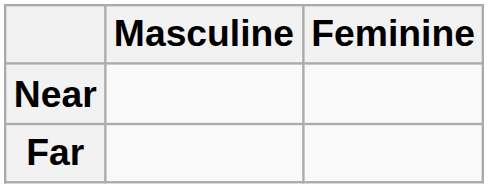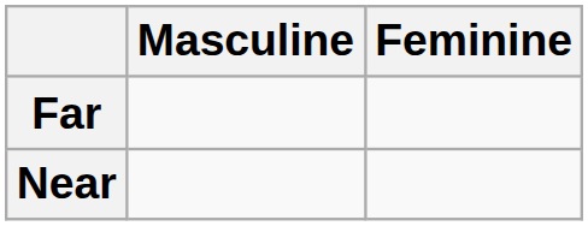rows swapped: Near <-> Far
